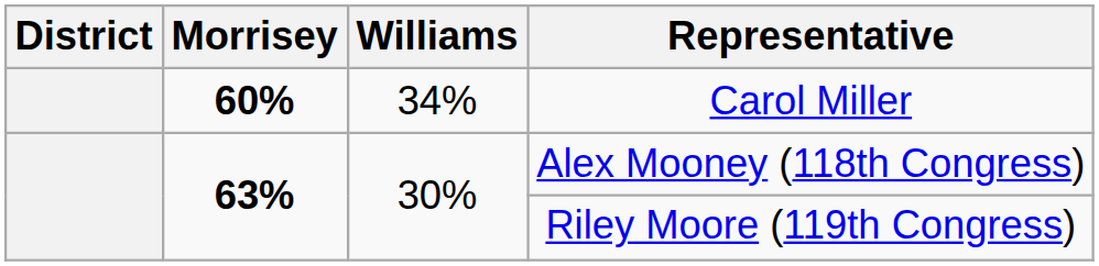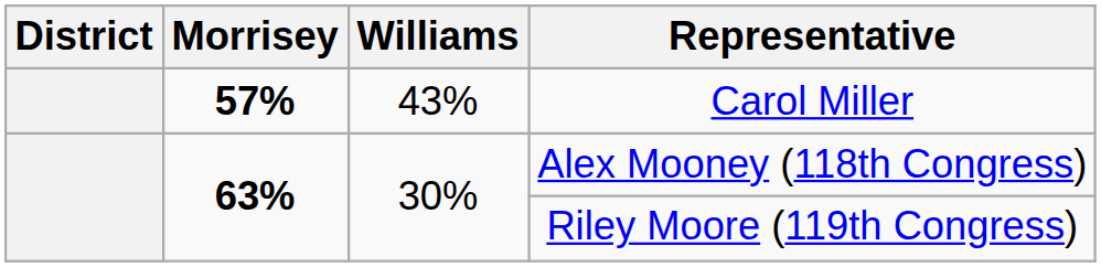Carol Miller | Morrisey: 60% -> 57%
Carol Miller | Williams: 34% -> 43%
